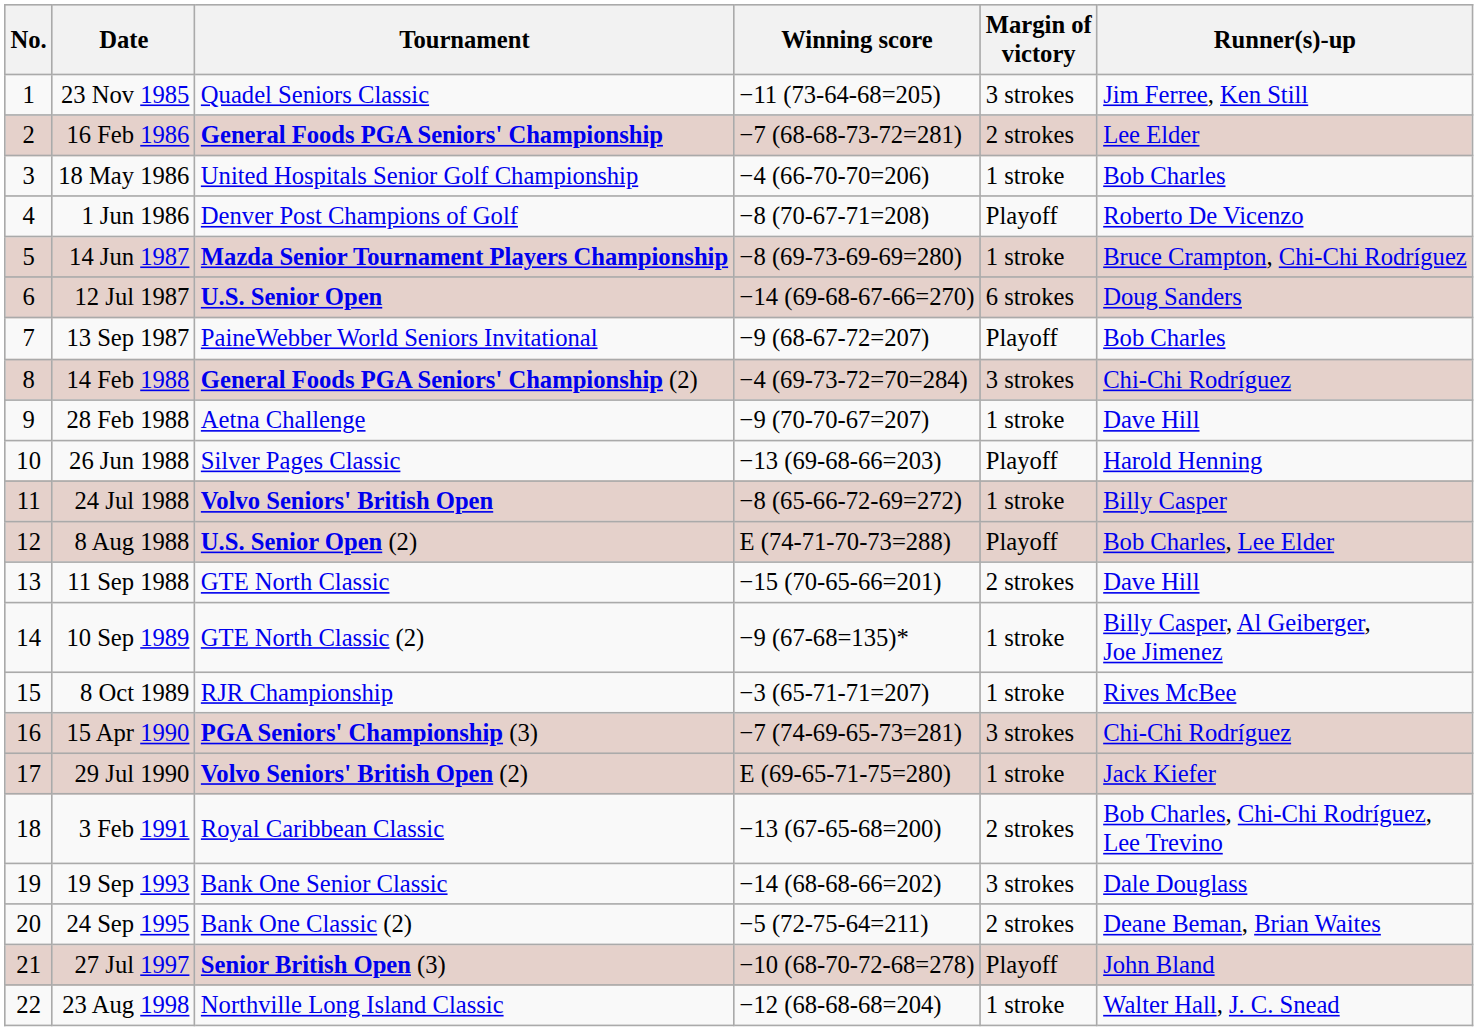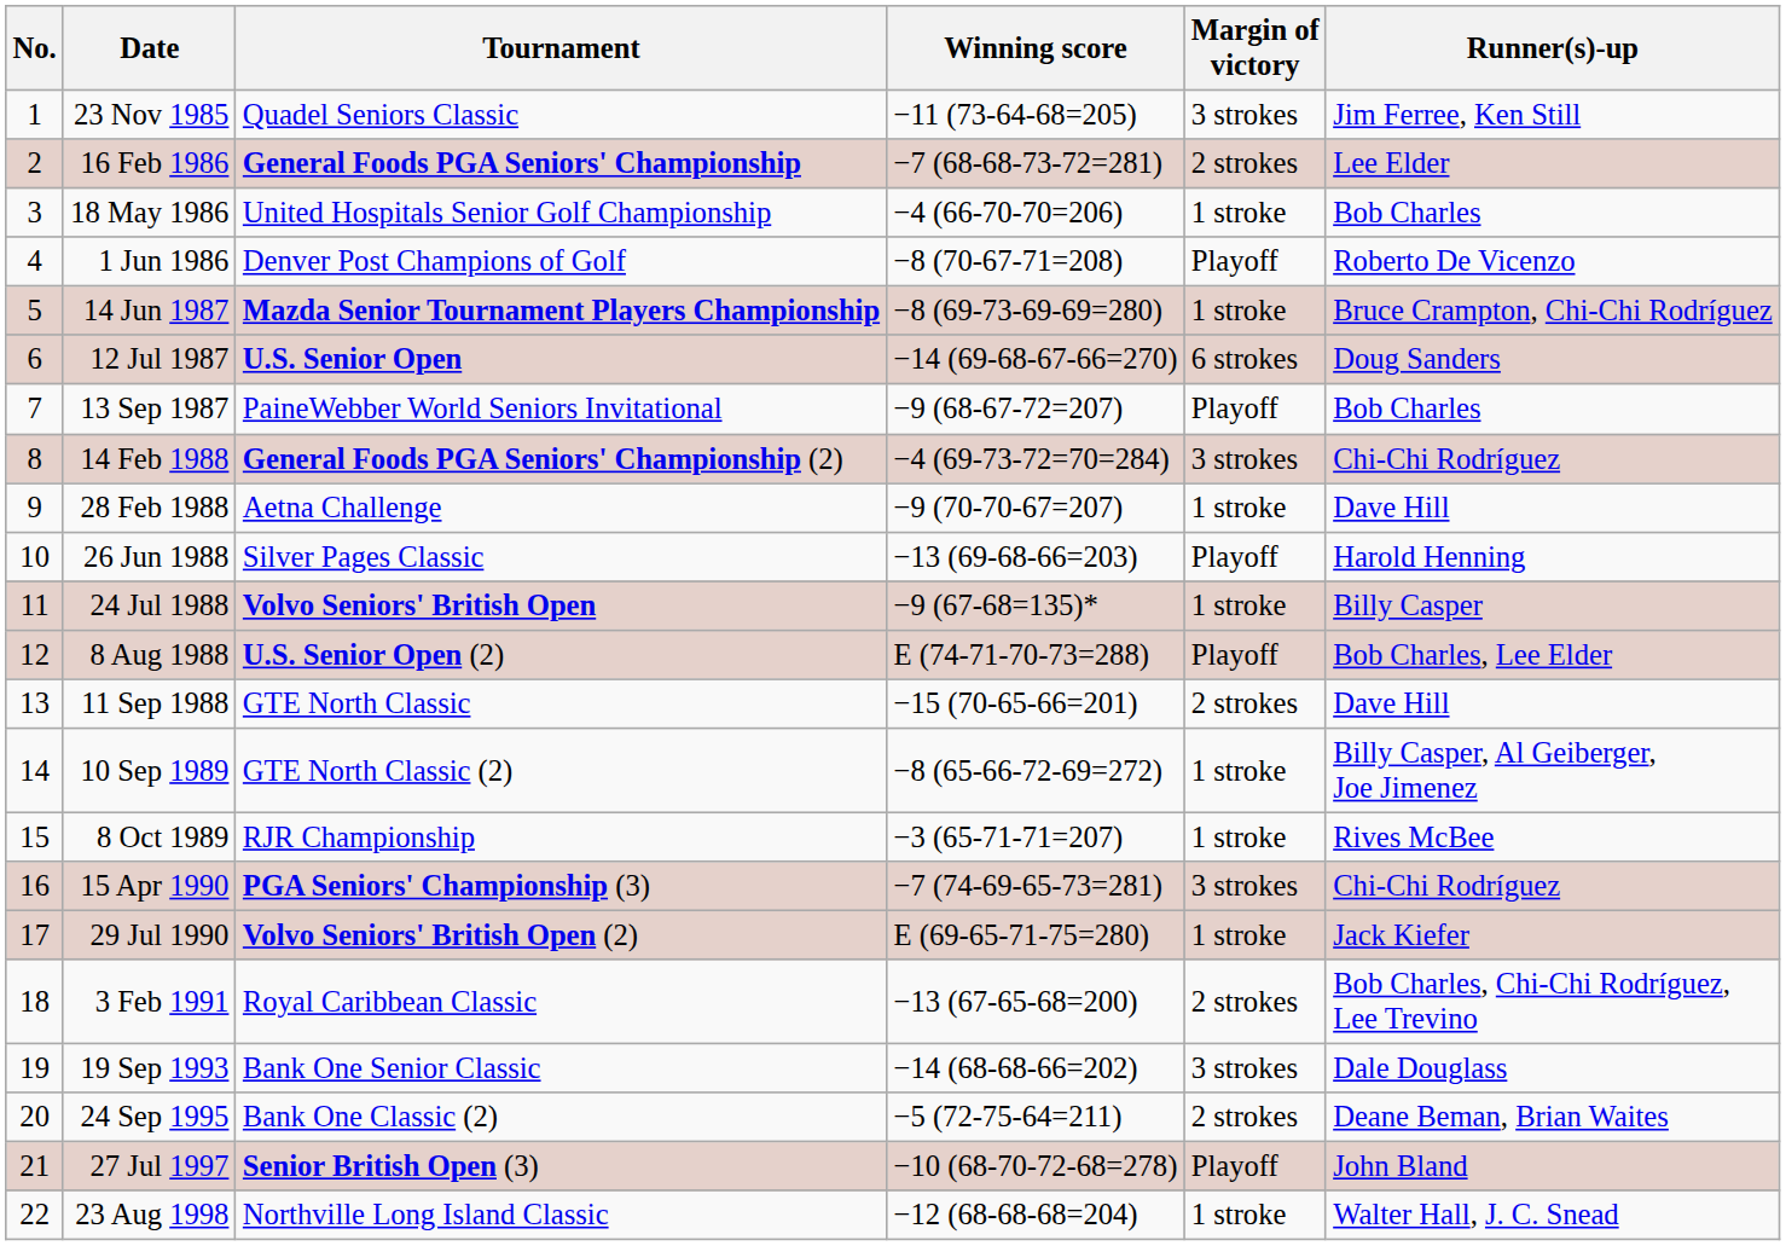24 Jul 1988 | Winning score: −8 (65-66-72-69=272) -> −9 (67-68=135)*
10 Sep 1989 | Winning score: −9 (67-68=135)* -> −8 (65-66-72-69=272)
